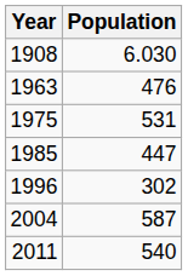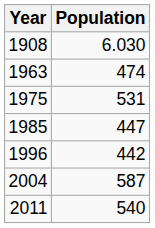1963 | Population: 476 -> 474
1996 | Population: 302 -> 442
